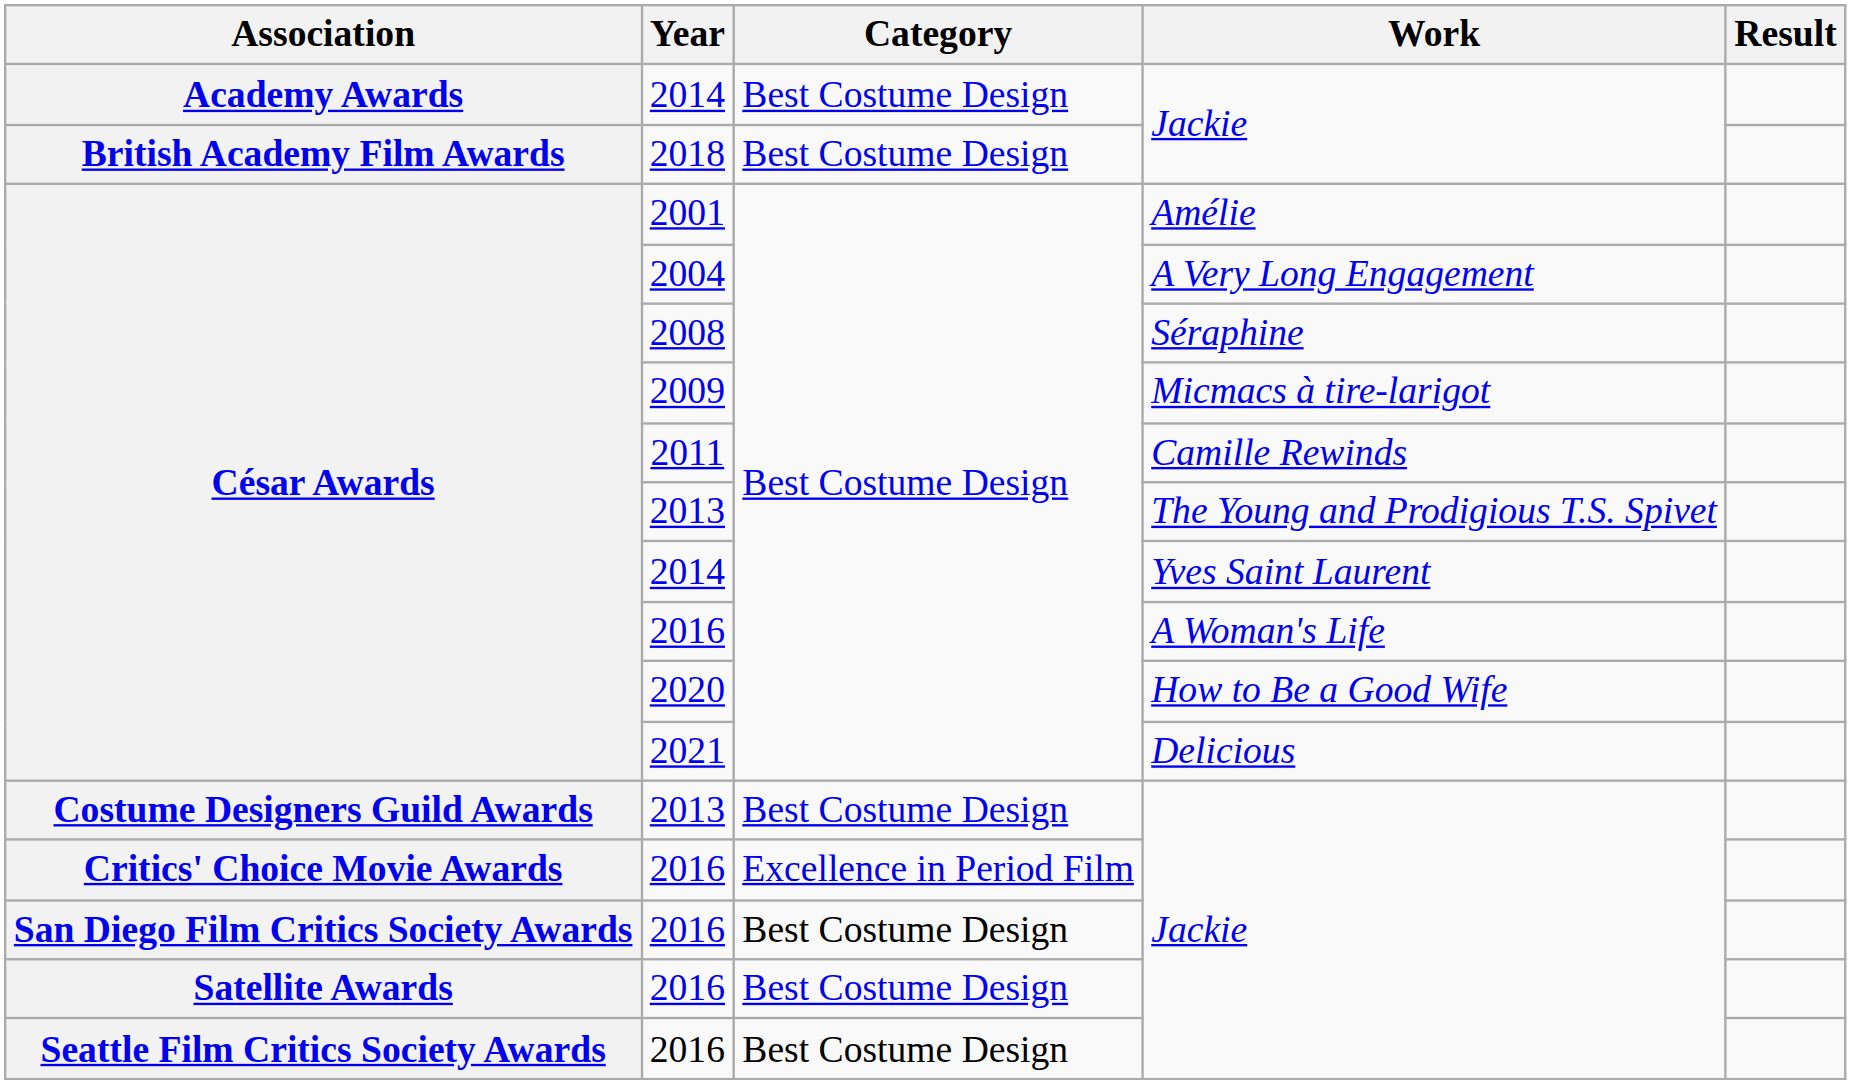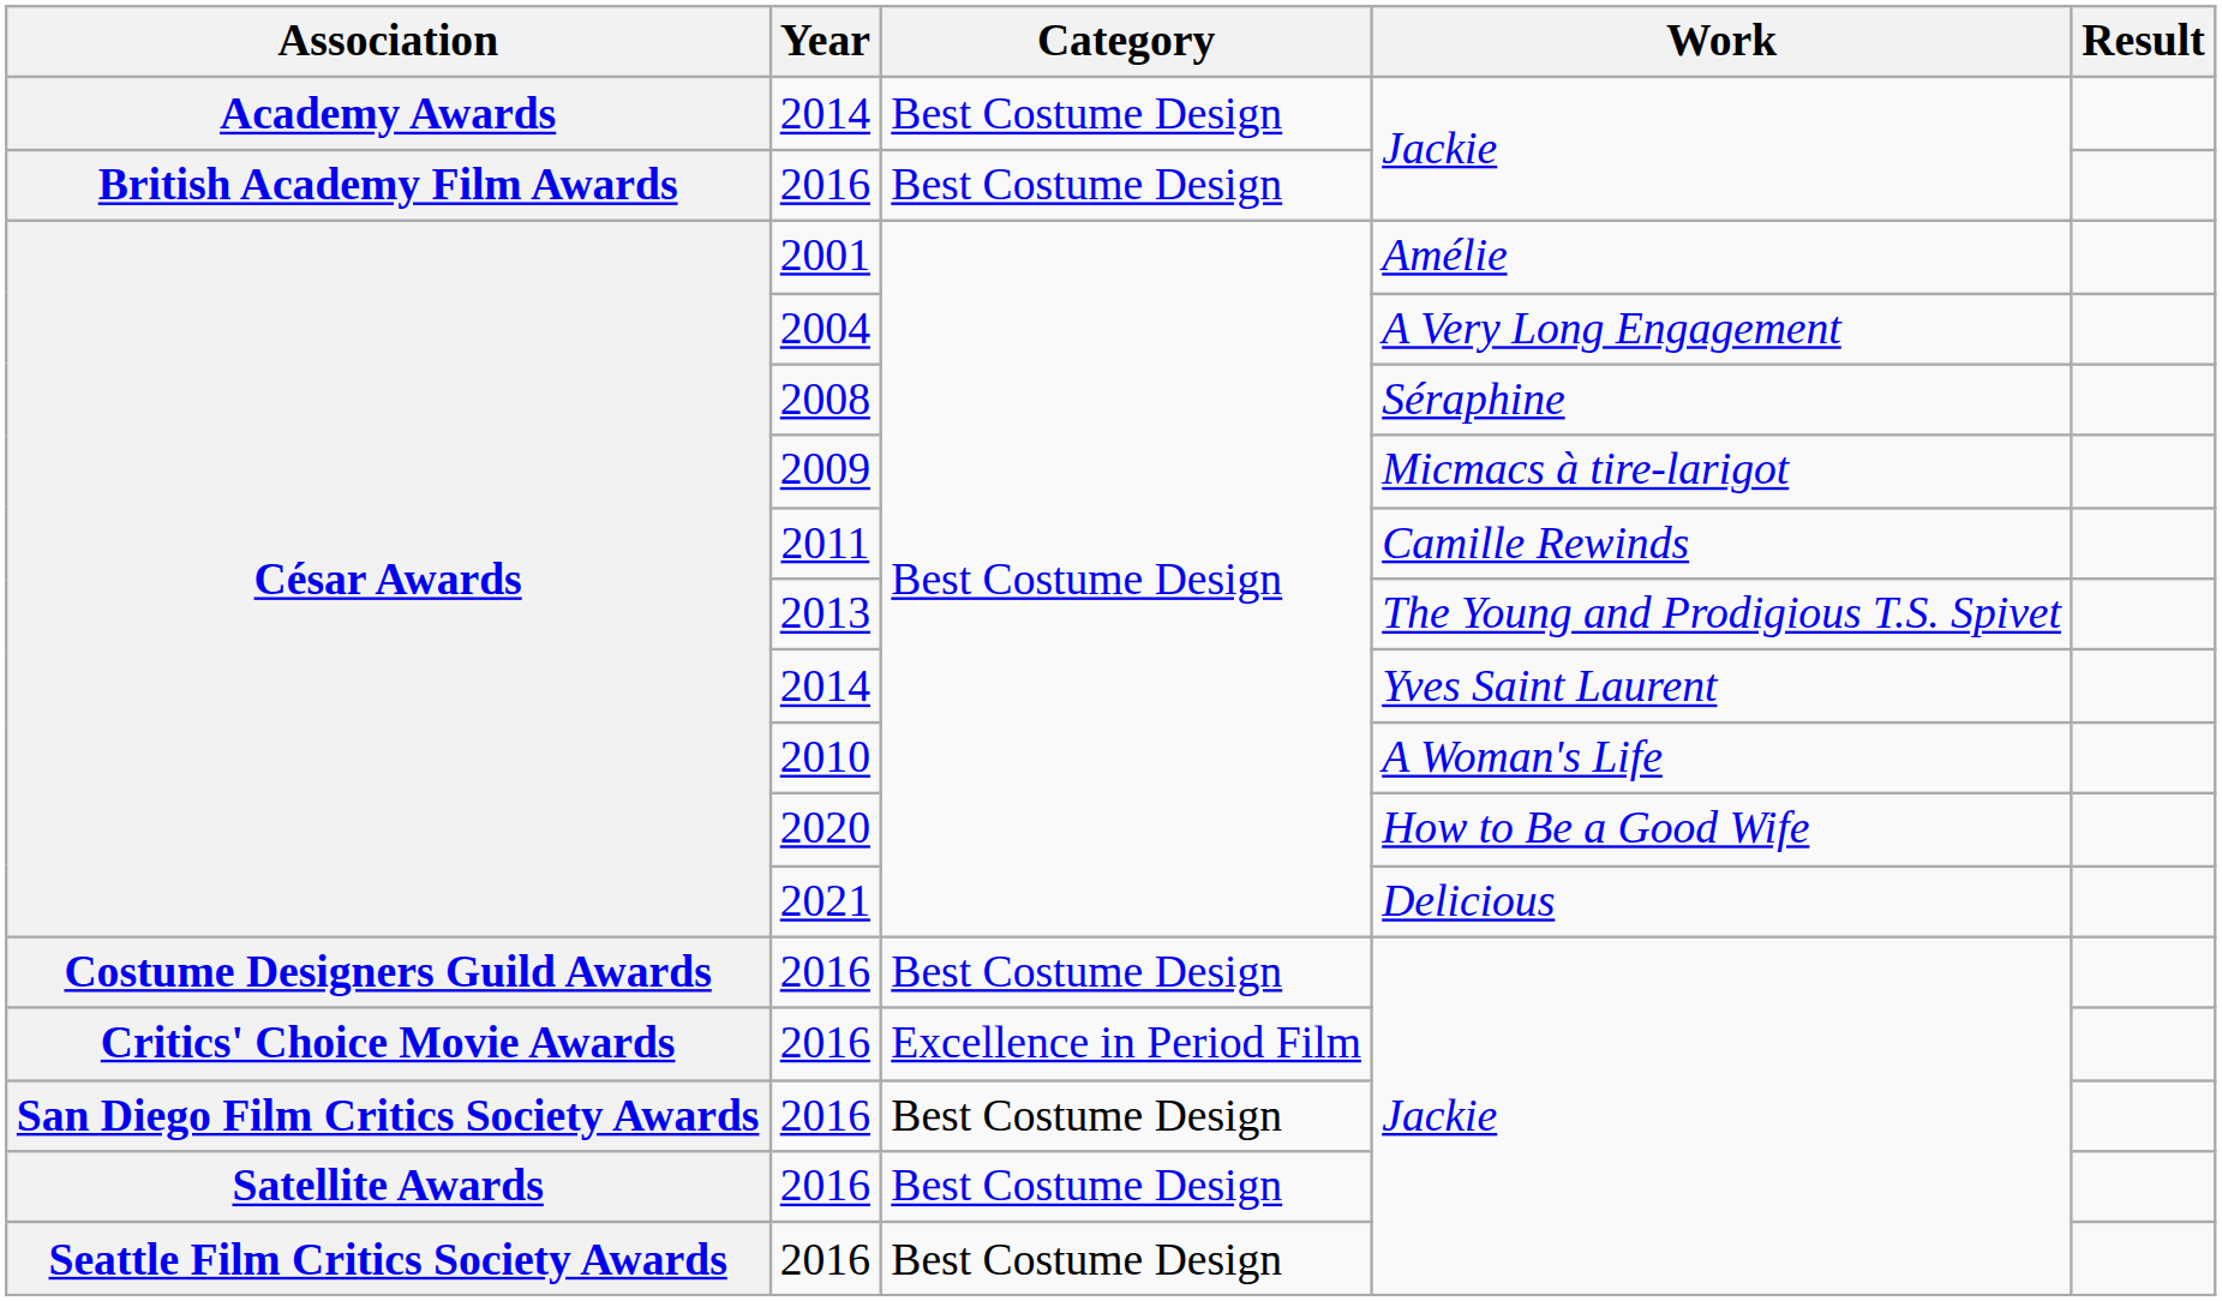British Academy Film Awards / Jackie | Year: 2018 -> 2016
A Woman's Life | Year: 2016 -> 2010
Costume Designers Guild Awards / Jackie | Year: 2013 -> 2016
